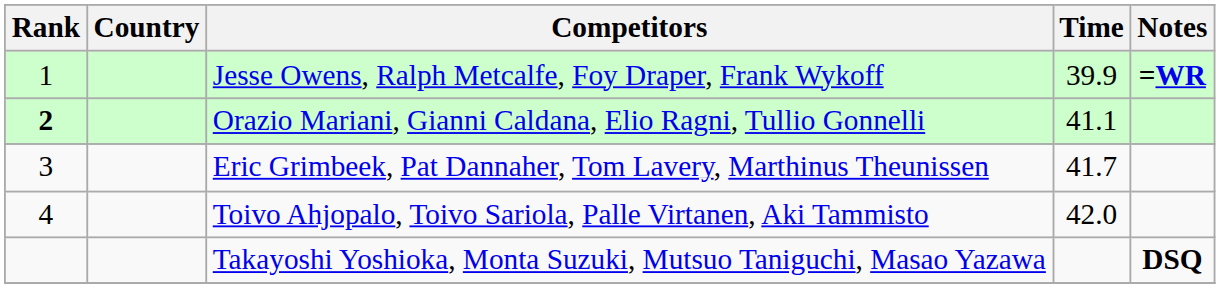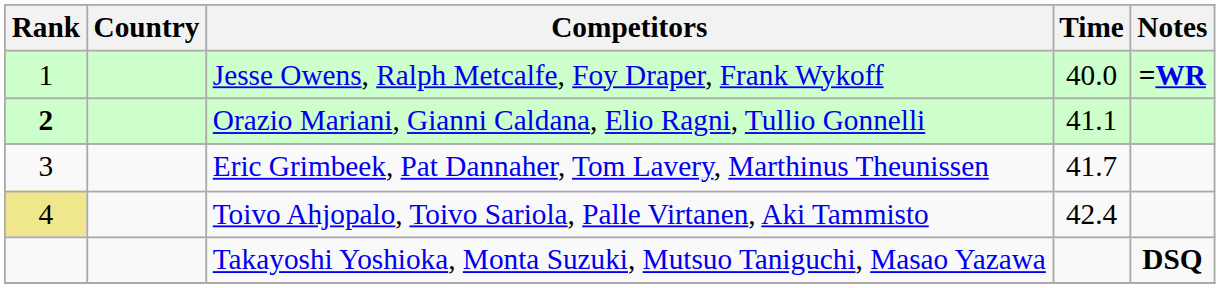Jesse Owens, Ralph Metcalfe, Foy Draper, Frank Wykoff | Time: 39.9 -> 40.0
Toivo Ahjopalo, Toivo Sariola, Palle Virtanen, Aki Tammisto | Rank: no background -> khaki background
Toivo Ahjopalo, Toivo Sariola, Palle Virtanen, Aki Tammisto | Time: 42.0 -> 42.4
